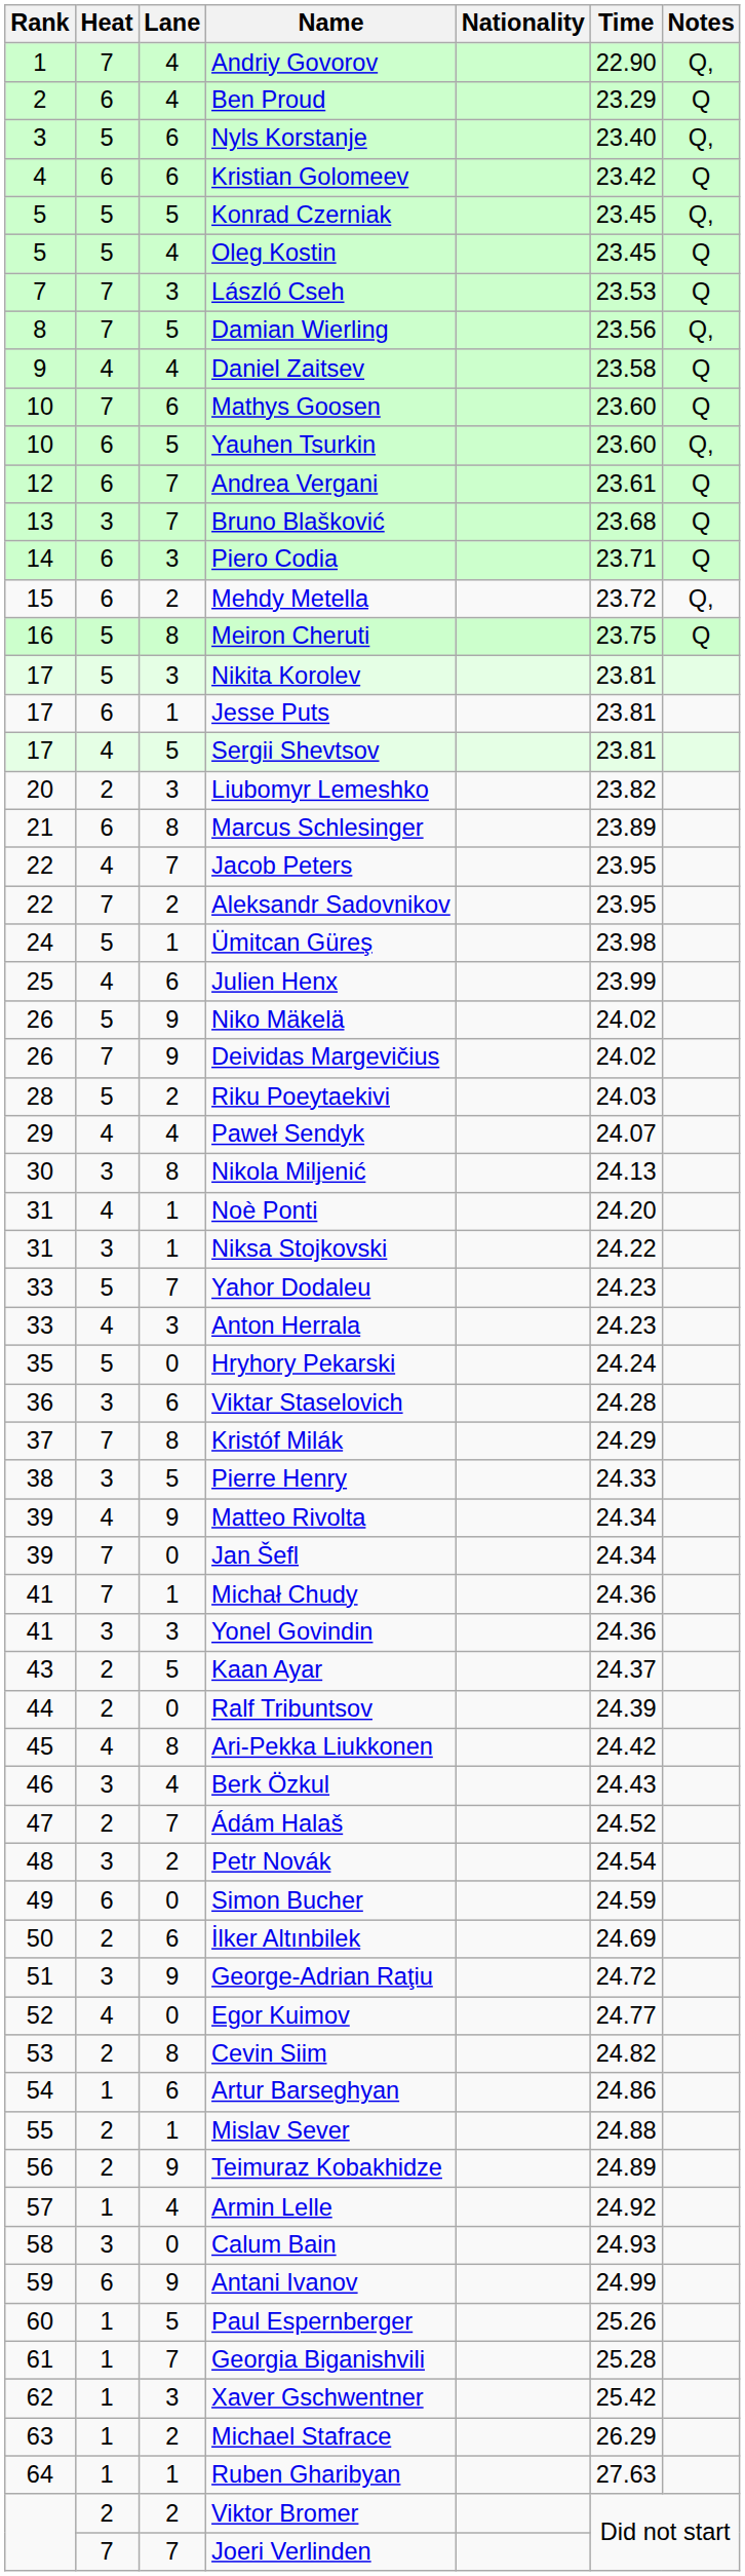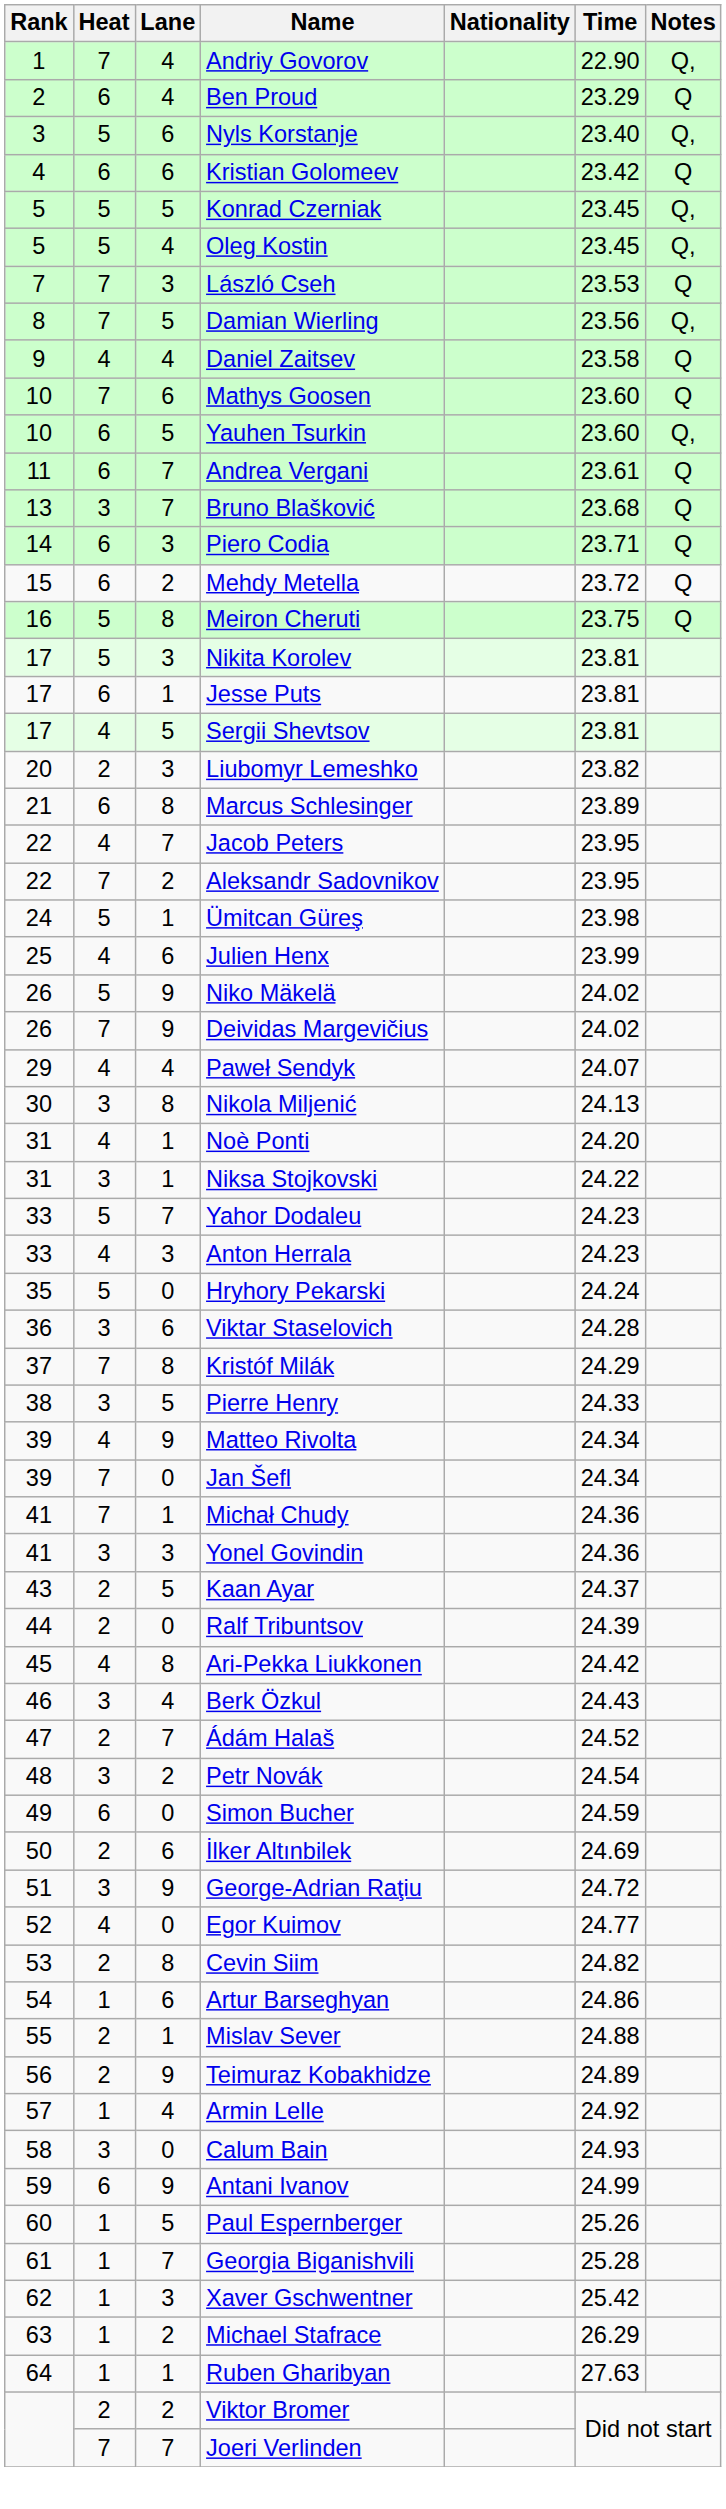Oleg Kostin | Notes: Q -> Q,
Andrea Vergani | Rank: 12 -> 11
Mehdy Metella | Notes: Q, -> Q
- row: 28 | 5 | 2 | Riku Poeytaekivi | 24.03
